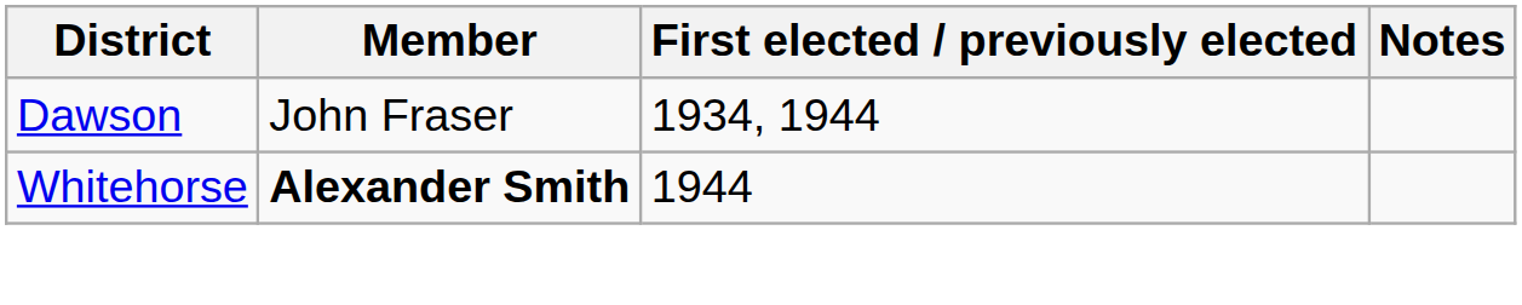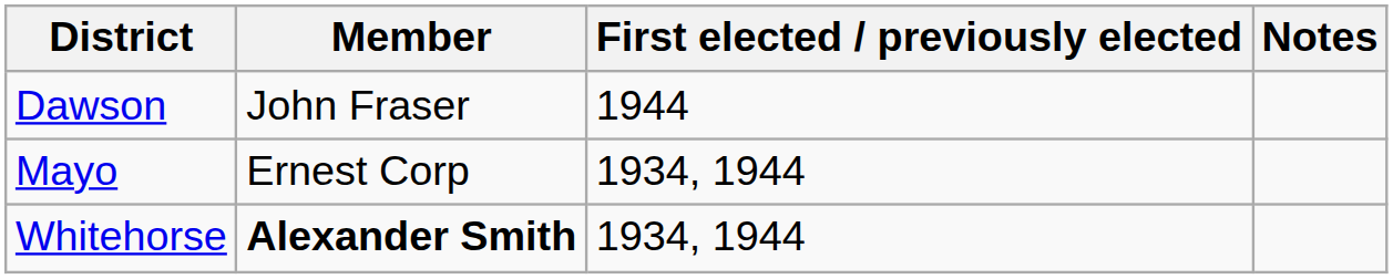Dawson | First elected / previously elected: 1934, 1944 -> 1944
+ row: Mayo | Ernest Corp | 1934, 1944
Whitehorse | First elected / previously elected: 1944 -> 1934, 1944
